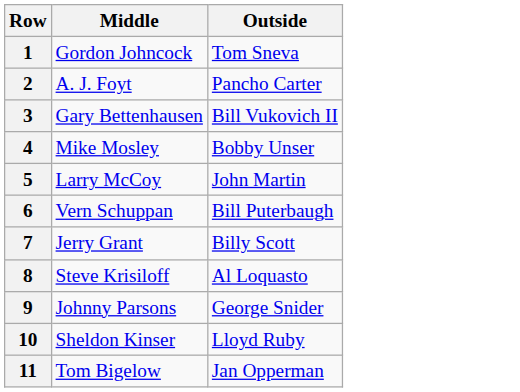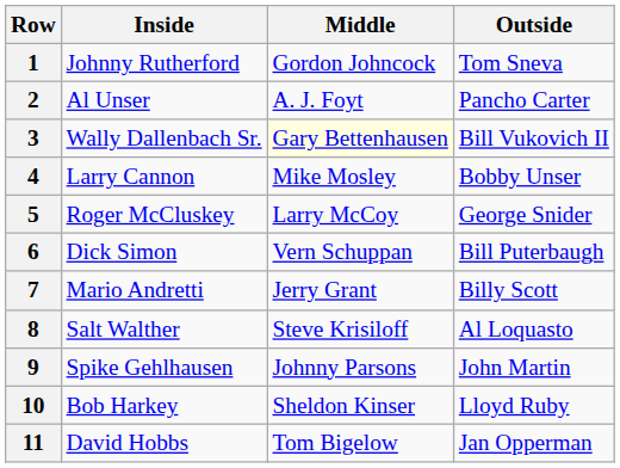+ column: Inside | Johnny Rutherford | Al Unser | Wally Dallenbach Sr. | Larry Cannon | Roger McCluskey | Dick Simon | Mario Andretti | Salt Walther | Spike Gehlhausen | Bob Harkey | David Hobbs
3 | Middle: no background -> lightyellow background
5 | Outside: John Martin -> George Snider
9 | Outside: George Snider -> John Martin
